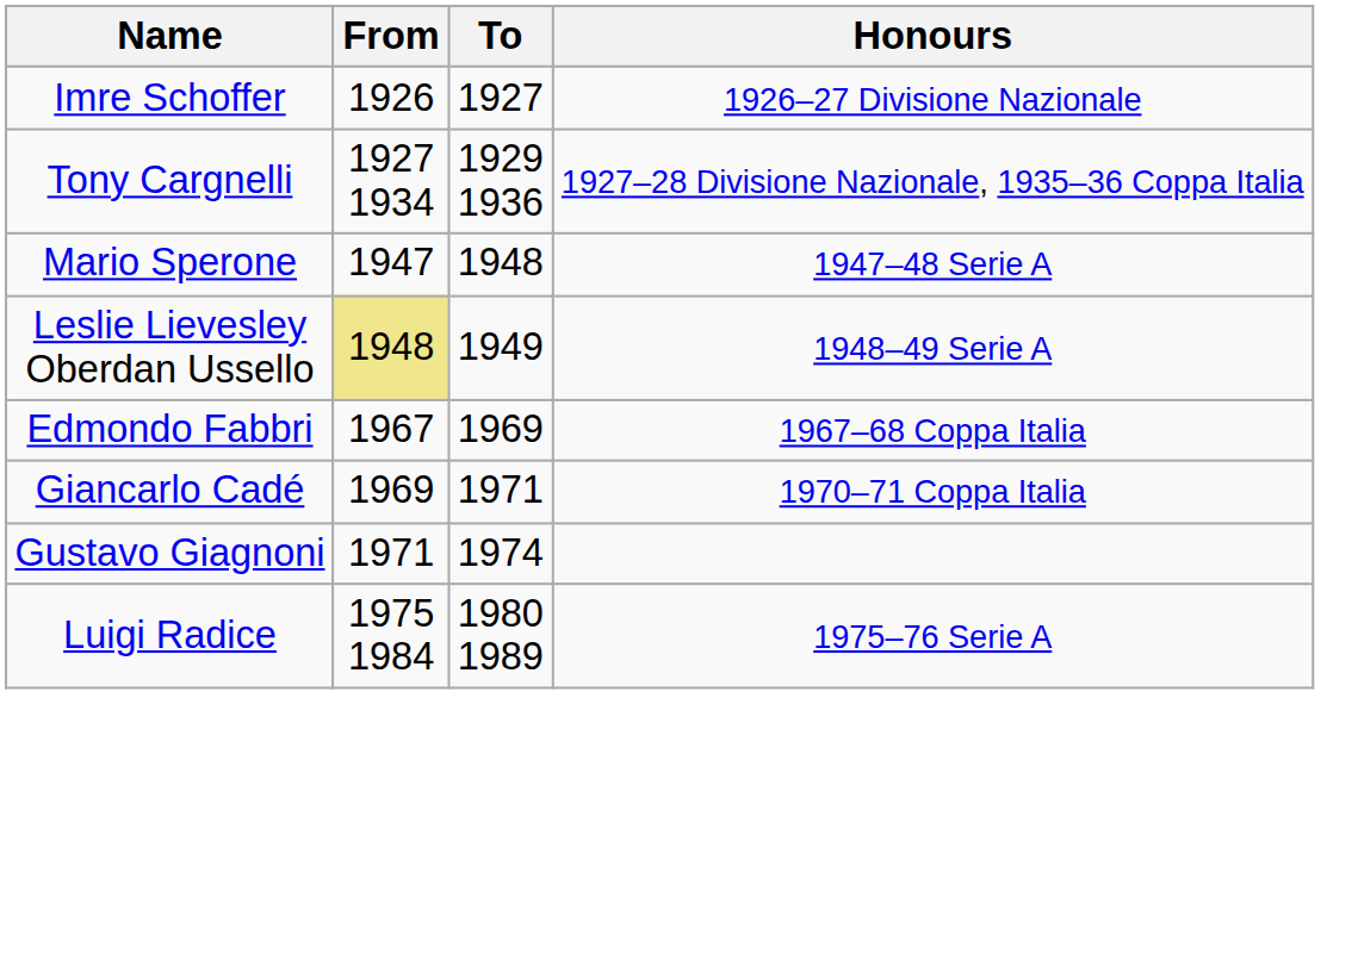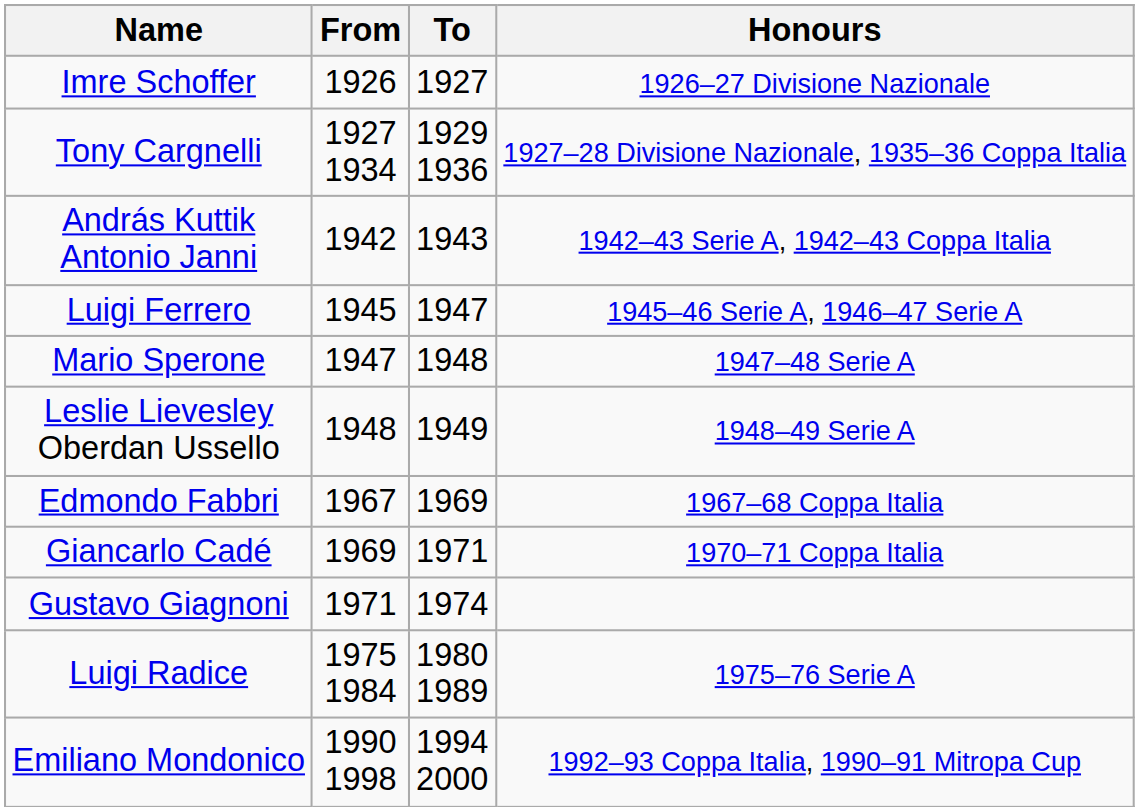+ row: András Kuttik Antonio Janni | 1942 | 1943 | 1942–43 Serie A, 1942–43 Coppa Italia
+ row: Luigi Ferrero | 1945 | 1947 | 1945–46 Serie A, 1946–47 Serie A
Leslie Lievesley Oberdan Ussello | From: khaki background -> no background
+ row: Emiliano Mondonico | 1990 1998 | 1994 2000 | 1992–93 Coppa Italia, 1990–91 Mitropa Cup
